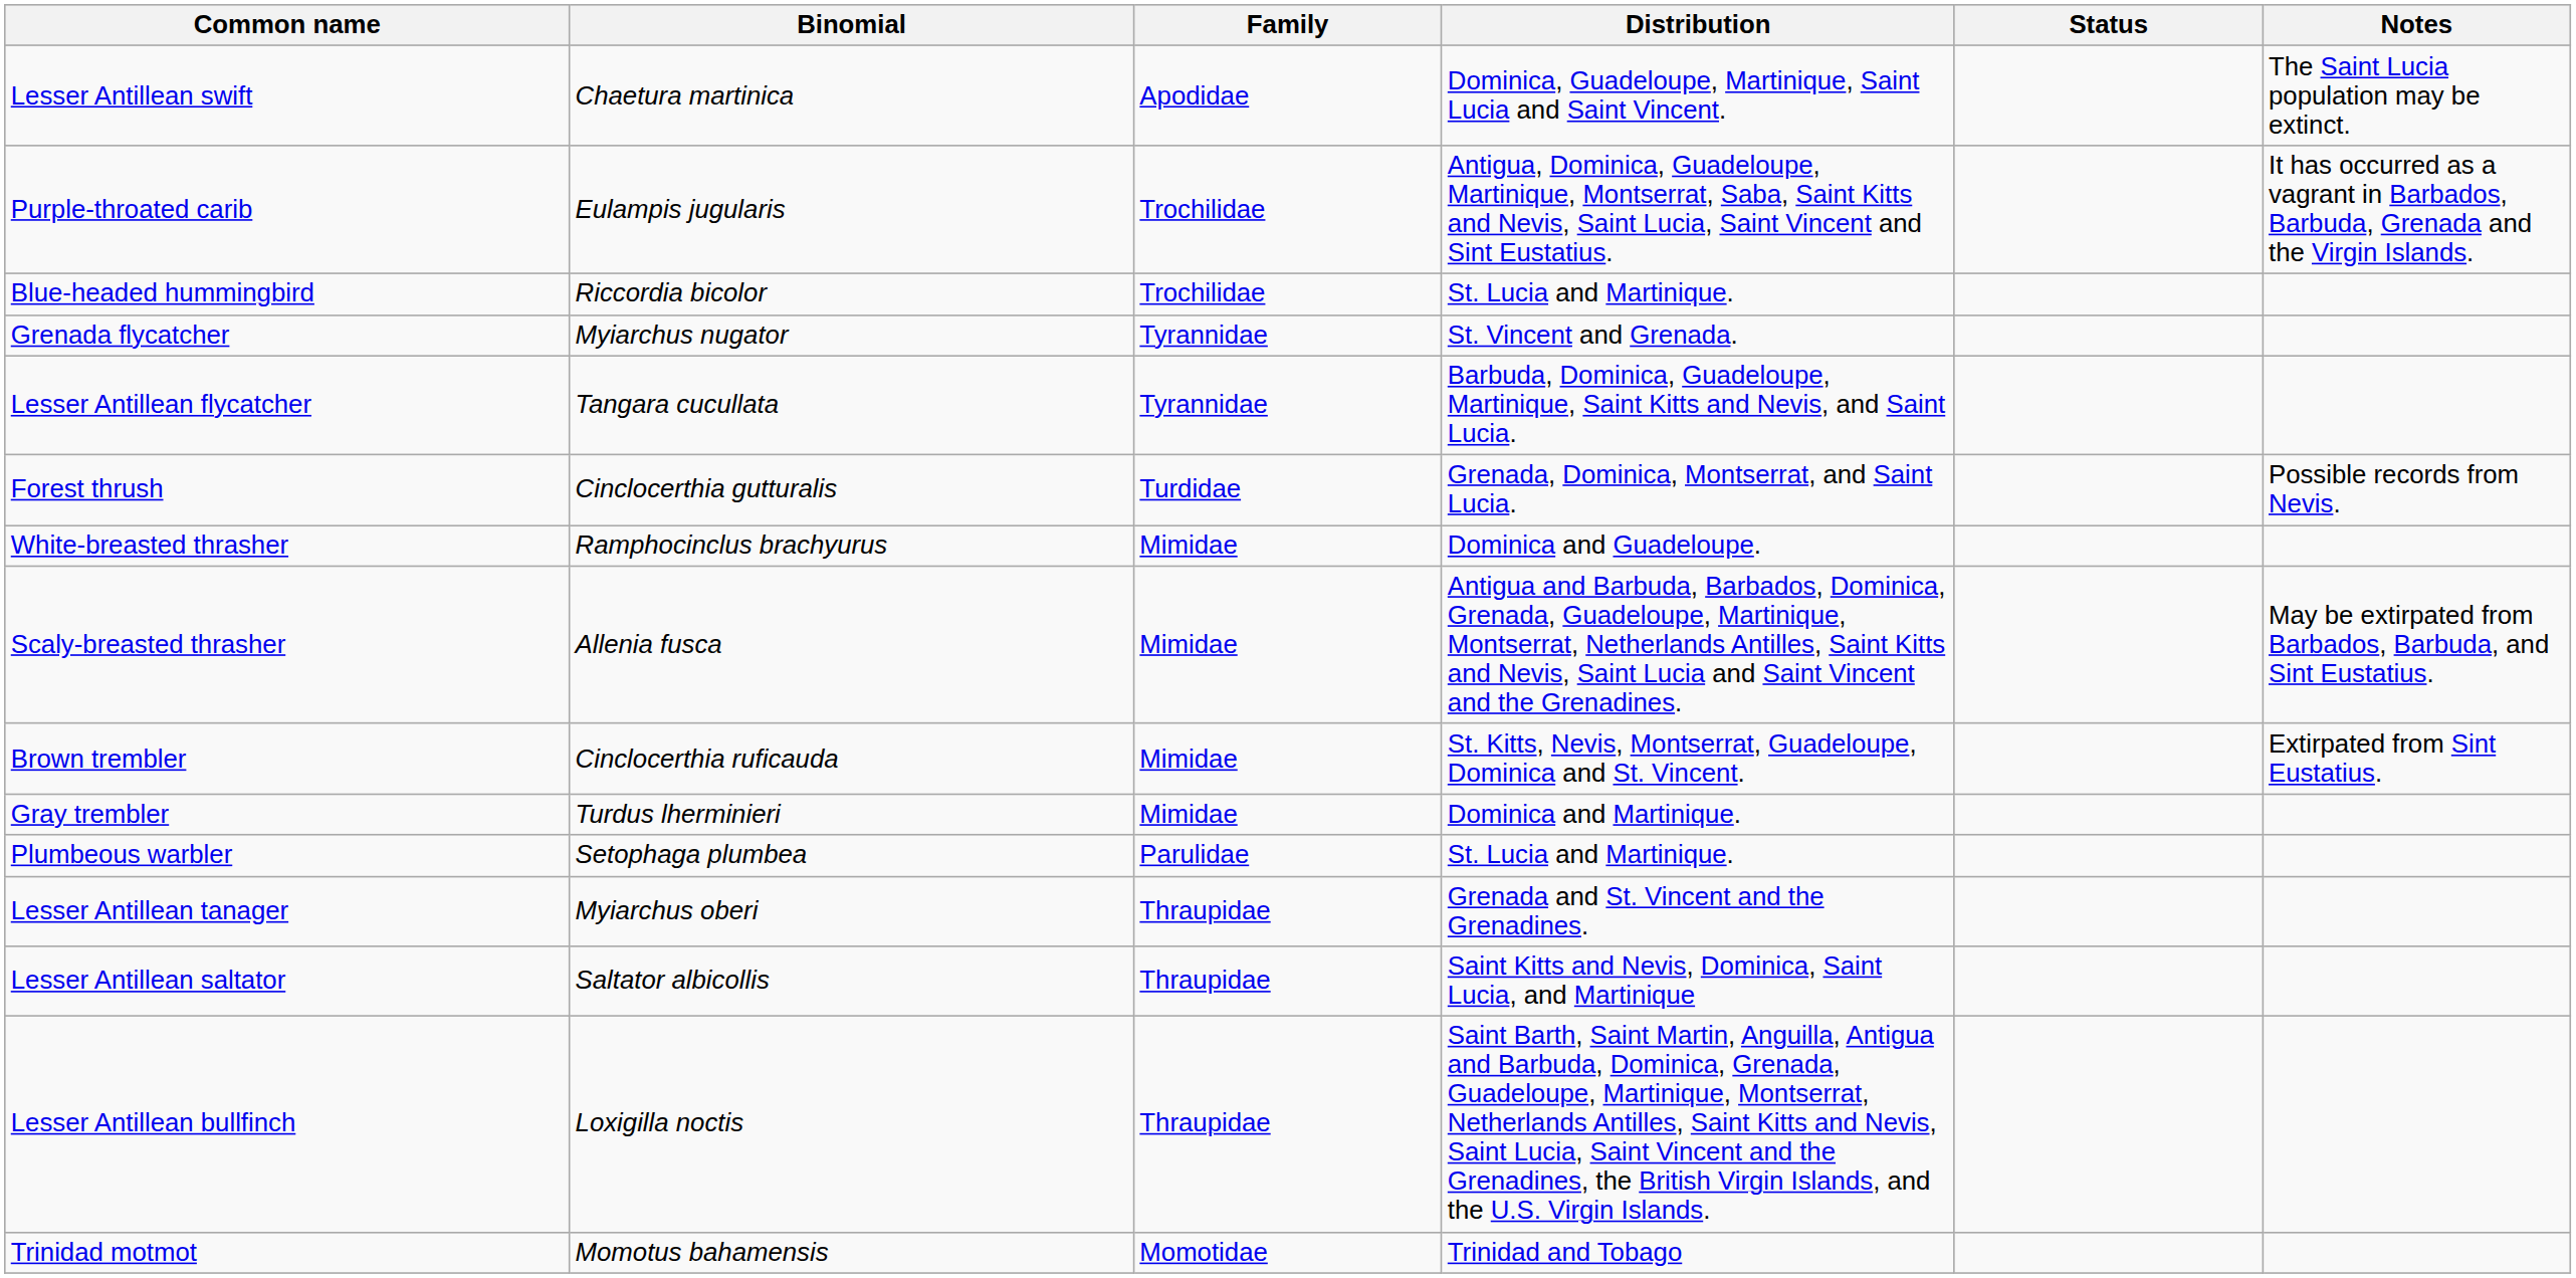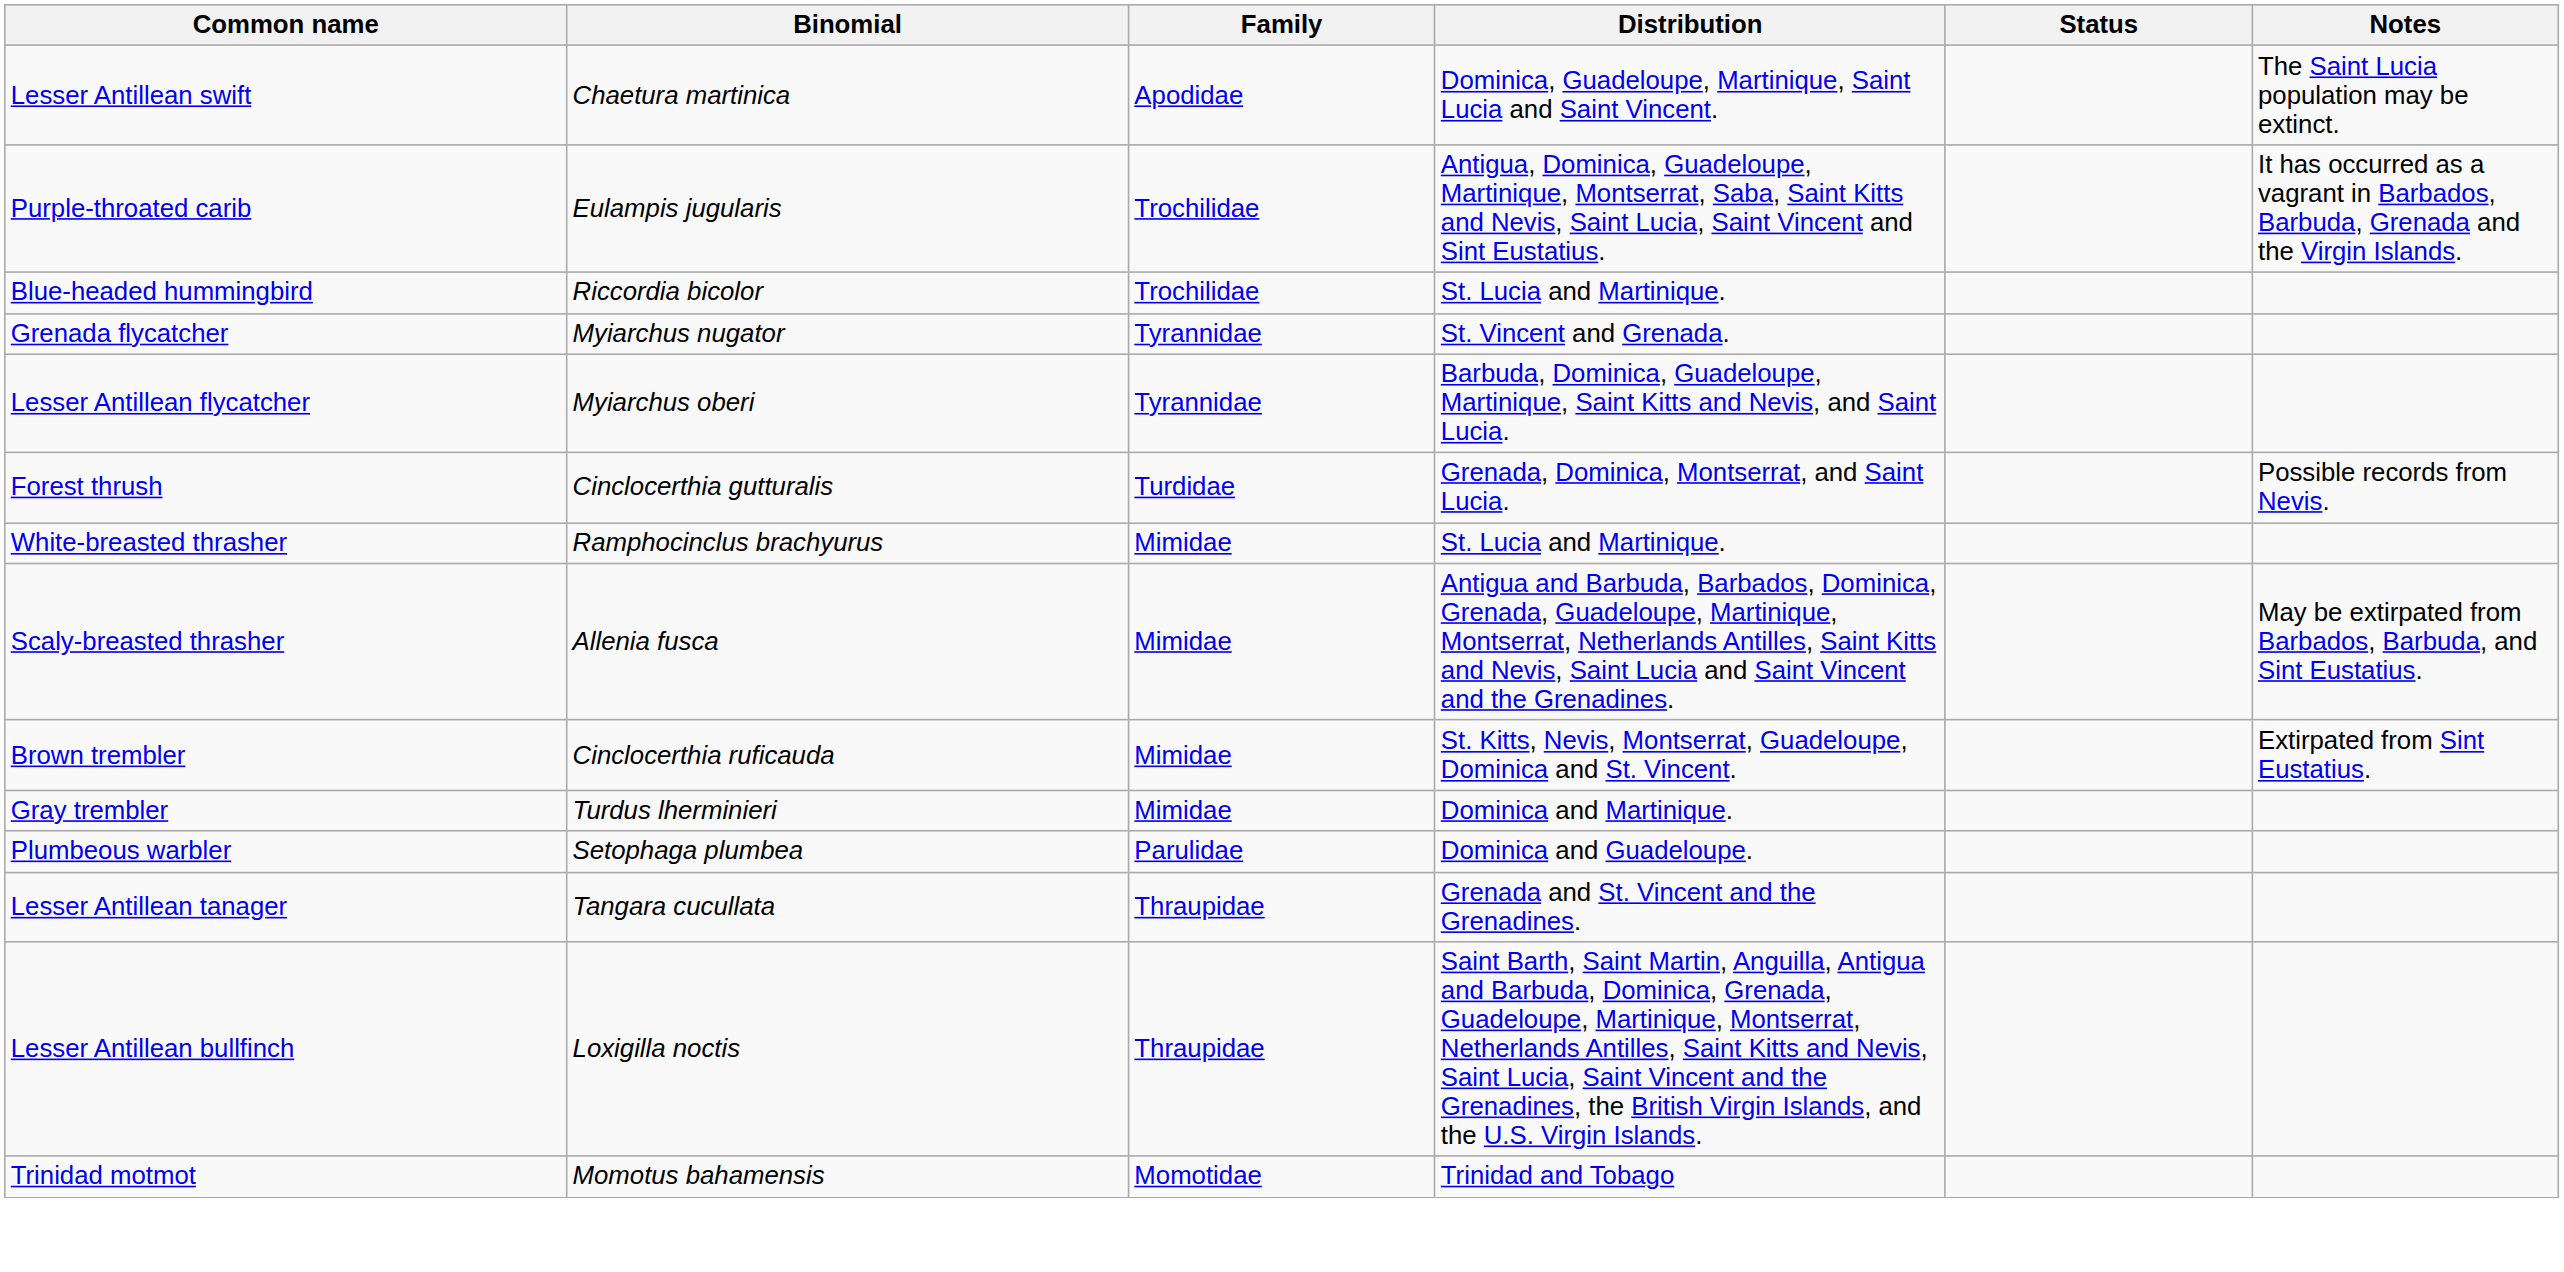Lesser Antillean flycatcher | Binomial: Tangara cucullata -> Myiarchus oberi
White-breasted thrasher | Distribution: Dominica and Guadeloupe. -> St. Lucia and Martinique.
Plumbeous warbler | Distribution: St. Lucia and Martinique. -> Dominica and Guadeloupe.
Lesser Antillean tanager | Binomial: Myiarchus oberi -> Tangara cucullata
- row: Lesser Antillean saltator | Saltator albicollis | Thraupidae | Saint Kitts and Nevis, Dominica, Saint Lucia, and Martinique
